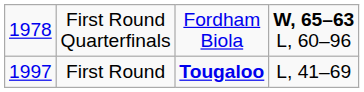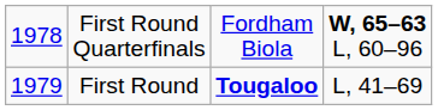First Round | column 1: 1997 -> 1979
